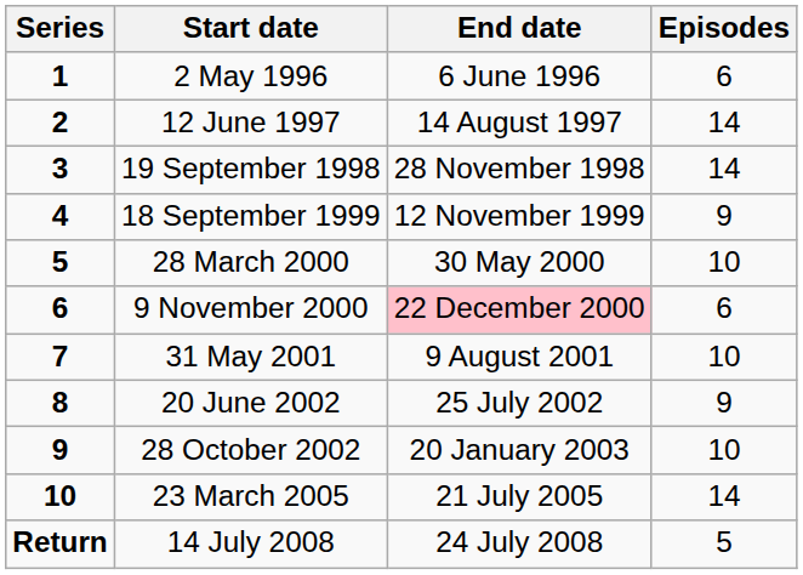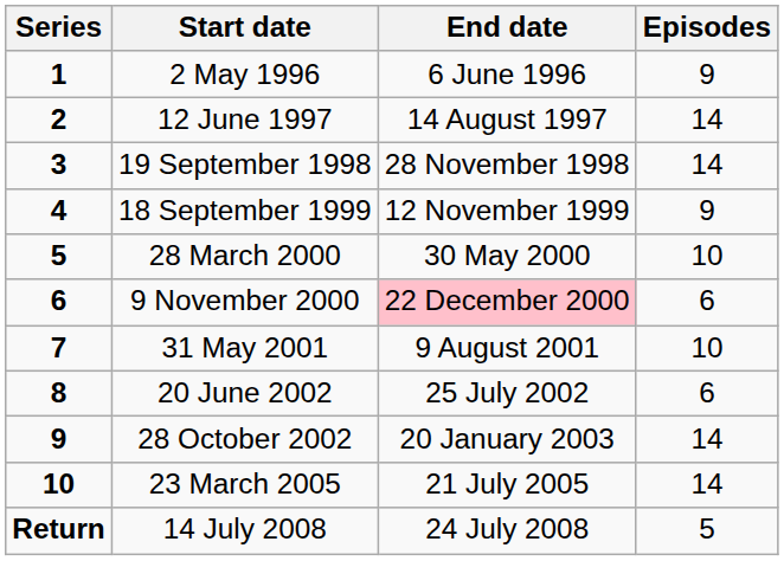2 May 1996 | Episodes: 6 -> 9
20 June 2002 | Episodes: 9 -> 6
28 October 2002 | Episodes: 10 -> 14
